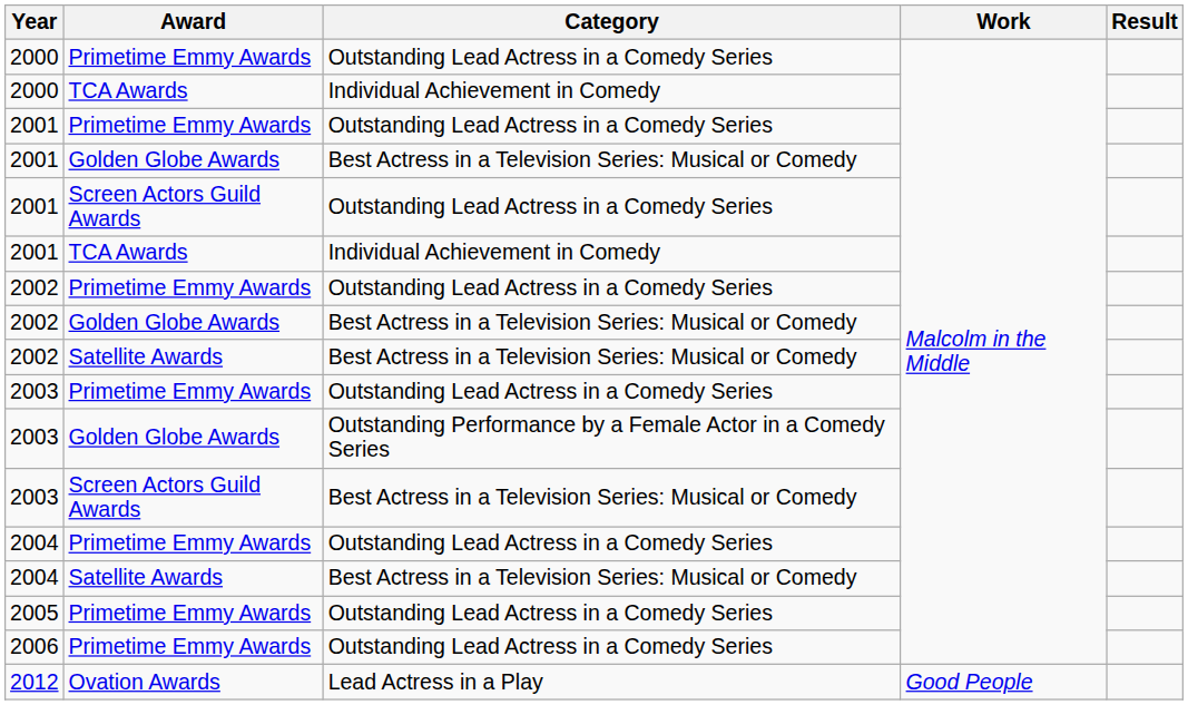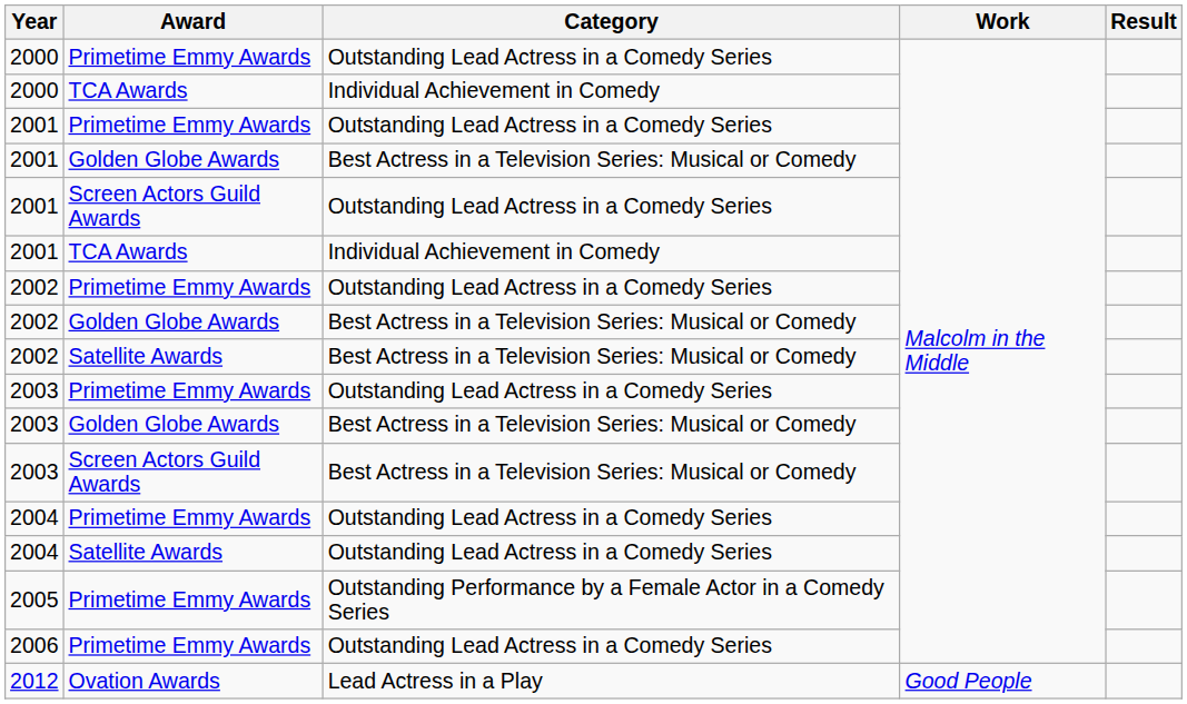2003 / Golden Globe Awards | Category: Outstanding Performance by a Female Actor in a Comedy Series -> Best Actress in a Television Series: Musical or Comedy
2004 / Satellite Awards | Category: Best Actress in a Television Series: Musical or Comedy -> Outstanding Lead Actress in a Comedy Series
2005 | Category: Outstanding Lead Actress in a Comedy Series -> Outstanding Performance by a Female Actor in a Comedy Series
